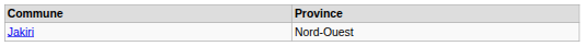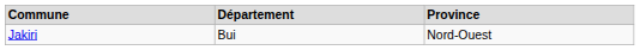+ column: Département | Bui
